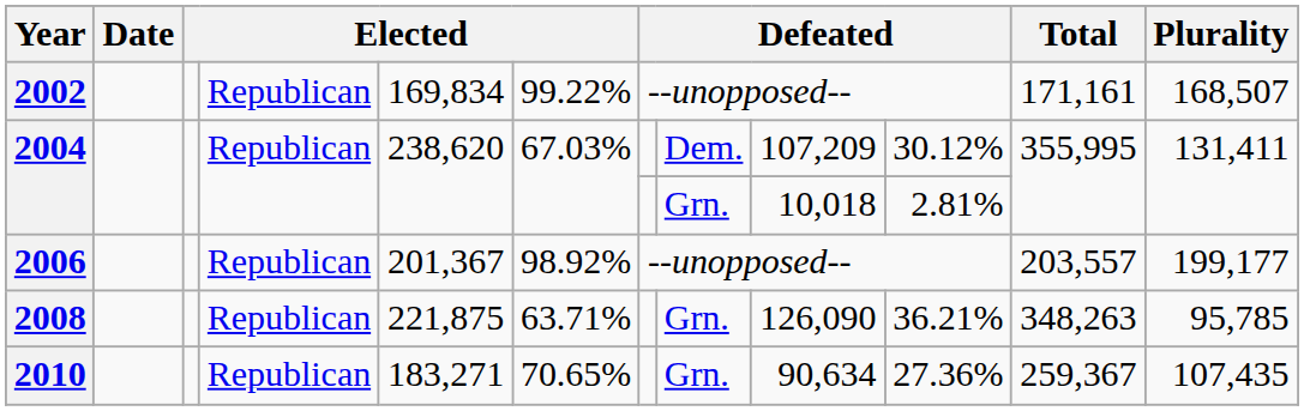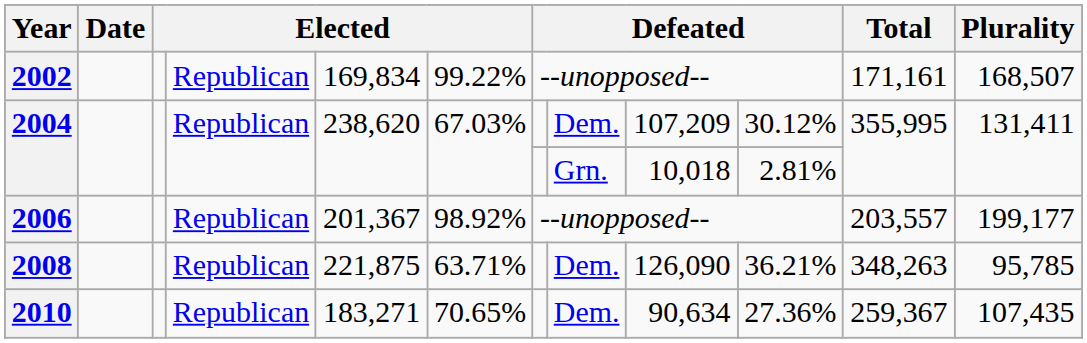2008 | column 8: Grn. -> Dem.
2010 | column 8: Grn. -> Dem.
